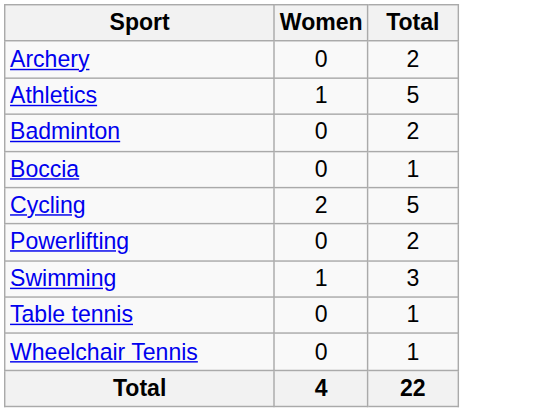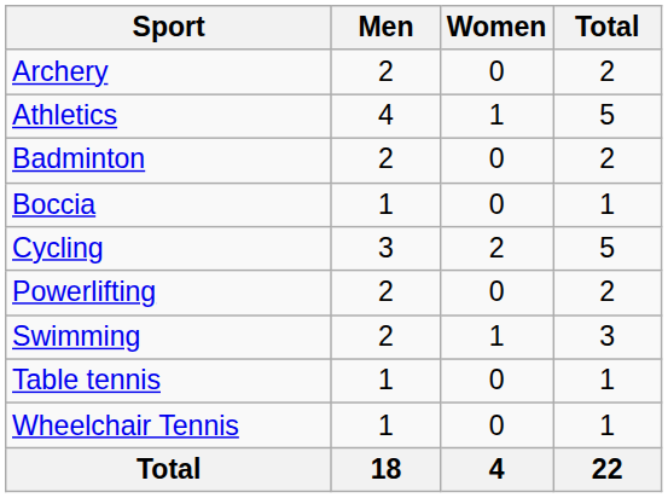+ column: Men | 2 | 4 | 2 | 1 | 3 | 2 | 2 | 1 | 1 | 18
